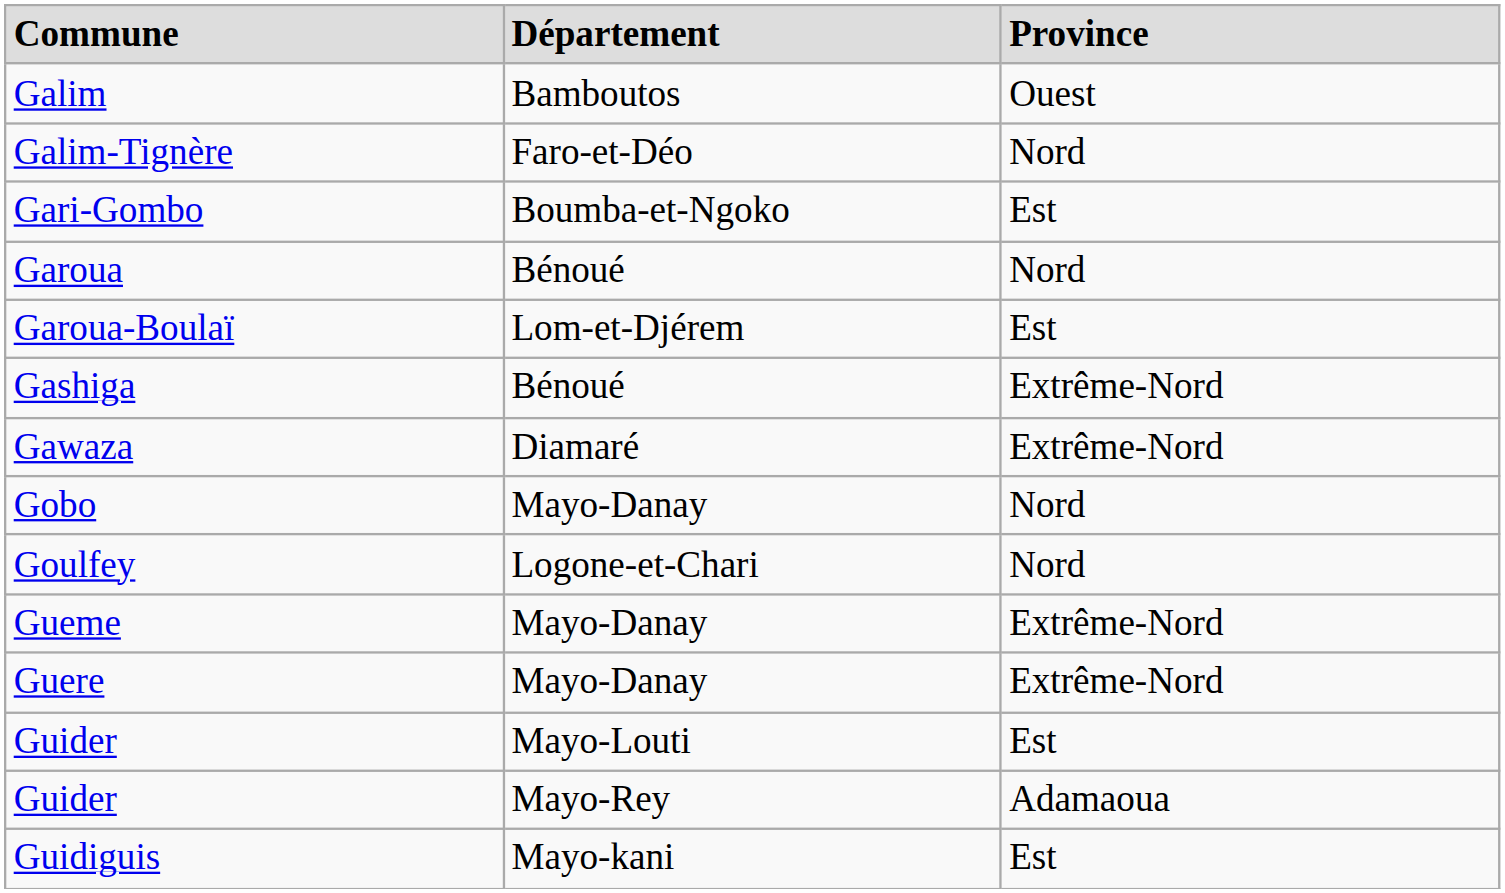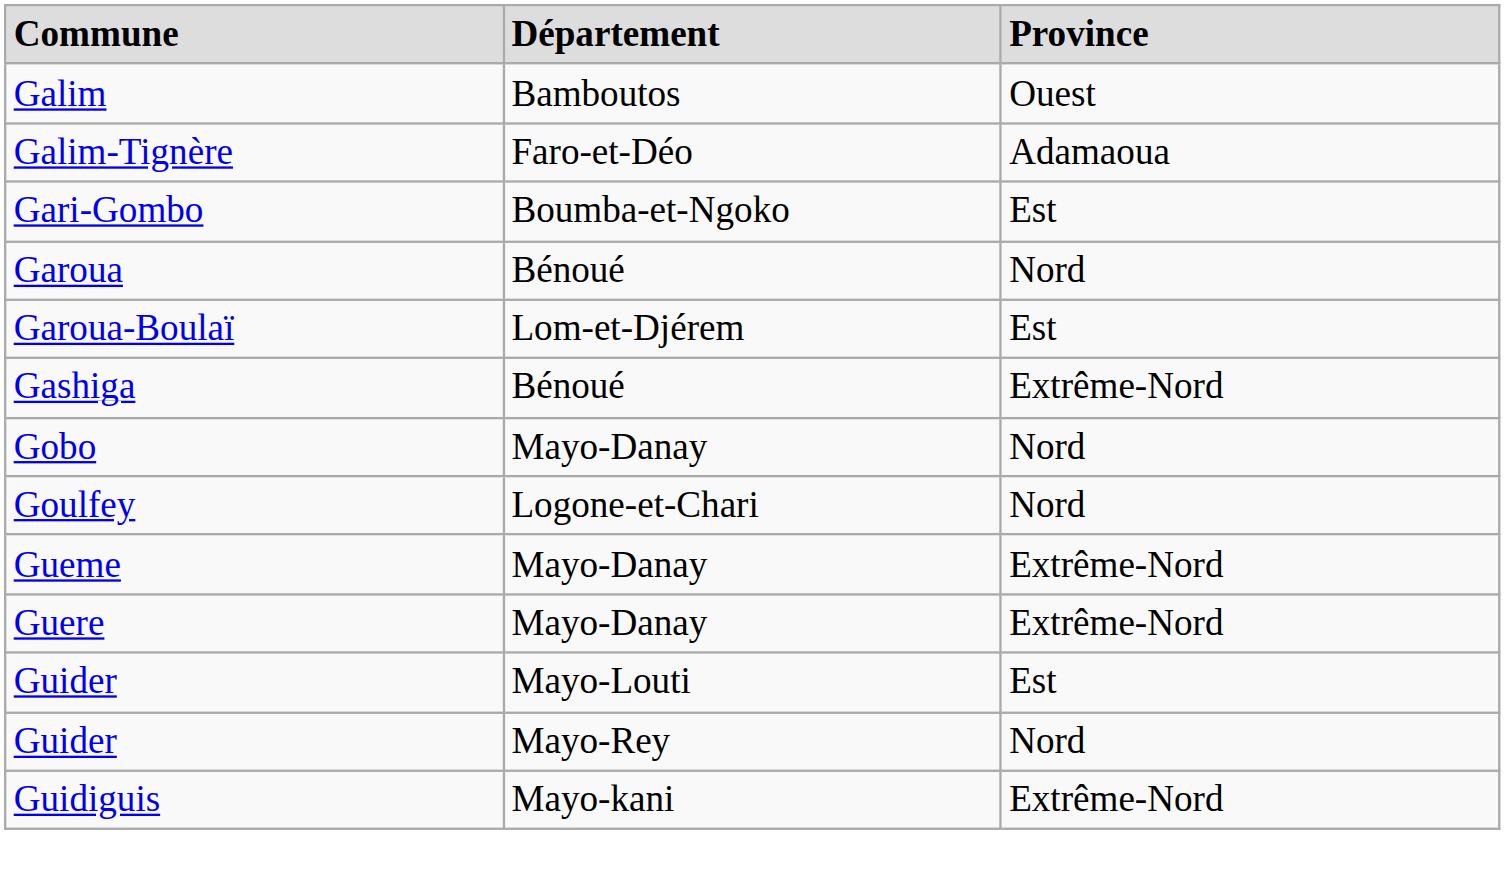Galim-Tignère | Province: Nord -> Adamaoua
- row: Gawaza | Diamaré | Extrême-Nord
Guider / Mayo-Rey | Province: Adamaoua -> Nord
Guidiguis | Province: Est -> Extrême-Nord
